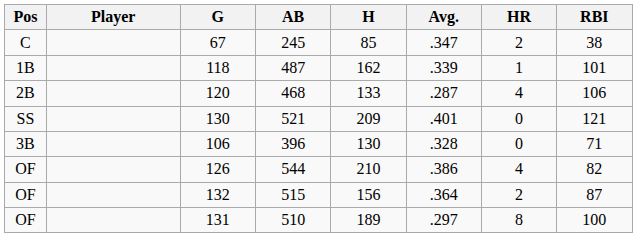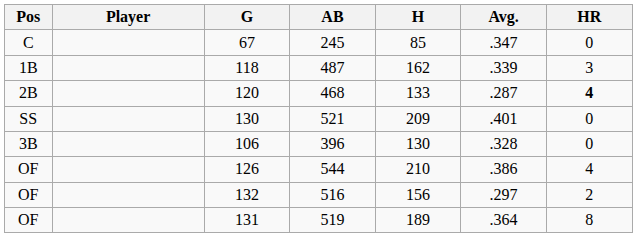- column: RBI | 38 | 101 | 106 | 121 | 71 | 82 | 87 | 100
67 | HR: 2 -> 0
118 | HR: 1 -> 3
120 | HR: normal -> bold
132 | AB: 515 -> 516
132 | Avg.: .364 -> .297
131 | AB: 510 -> 519
131 | Avg.: .297 -> .364
